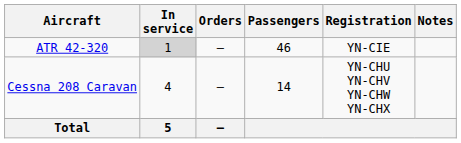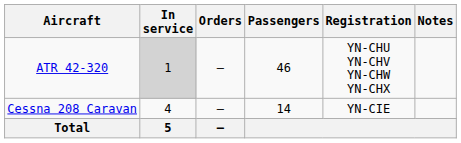ATR 42-320 | Registration: YN-CIE -> YN-CHU YN-CHV YN-CHW YN-CHX
Cessna 208 Caravan | Registration: YN-CHU YN-CHV YN-CHW YN-CHX -> YN-CIE
